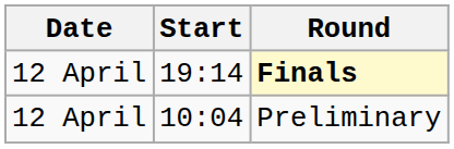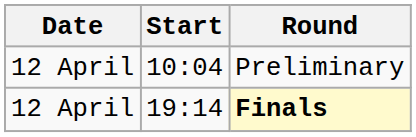rows swapped: Preliminary <-> Finals
